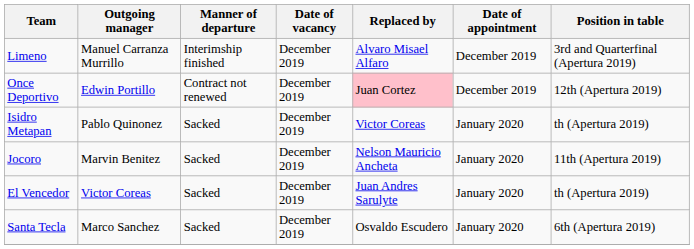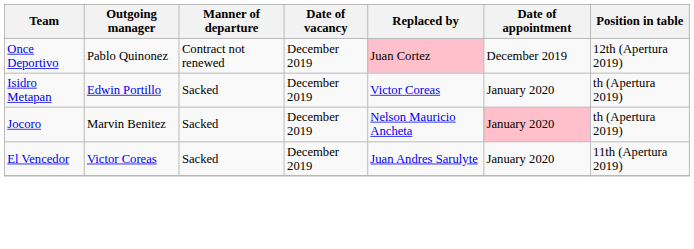- row: Limeno | Manuel Carranza Murrillo | Interimship finished | December 2019 | Alvaro Misael Alfaro | December 2019 | 3rd and Quarterfinal (Apertura 2019)
Once Deportivo | Outgoing manager: Edwin Portillo -> Pablo Quinonez
Isidro Metapan | Outgoing manager: Pablo Quinonez -> Edwin Portillo
Jocoro | Date of appointment: no background -> pink background
Jocoro | Position in table: 11th (Apertura 2019) -> th (Apertura 2019)
El Vencedor | Position in table: th (Apertura 2019) -> 11th (Apertura 2019)
- row: Santa Tecla | Marco Sanchez | Sacked | December 2019 | Osvaldo Escudero | January 2020 | 6th (Apertura 2019)
